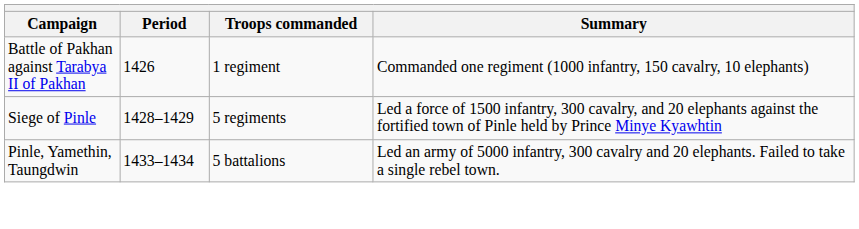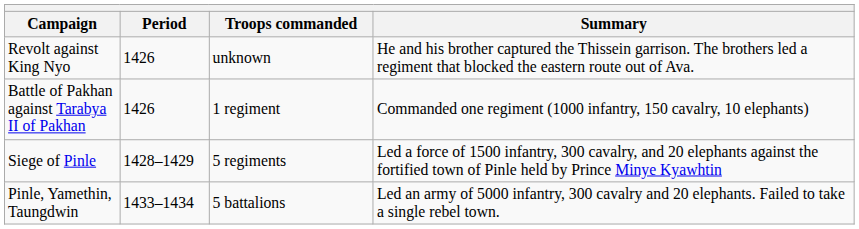+ row: Revolt against King Nyo | 1426 | unknown | He and his brother captured the Thissein garrison. The brothers led a regiment that blocked the eastern route out of Ava.
